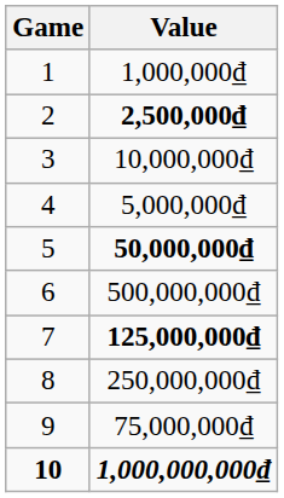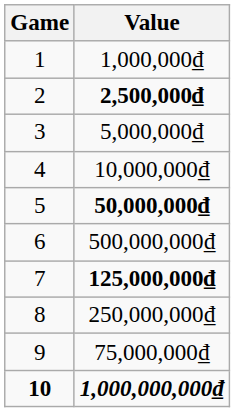3 | Value: 10,000,000₫ -> 5,000,000₫
4 | Value: 5,000,000₫ -> 10,000,000₫
